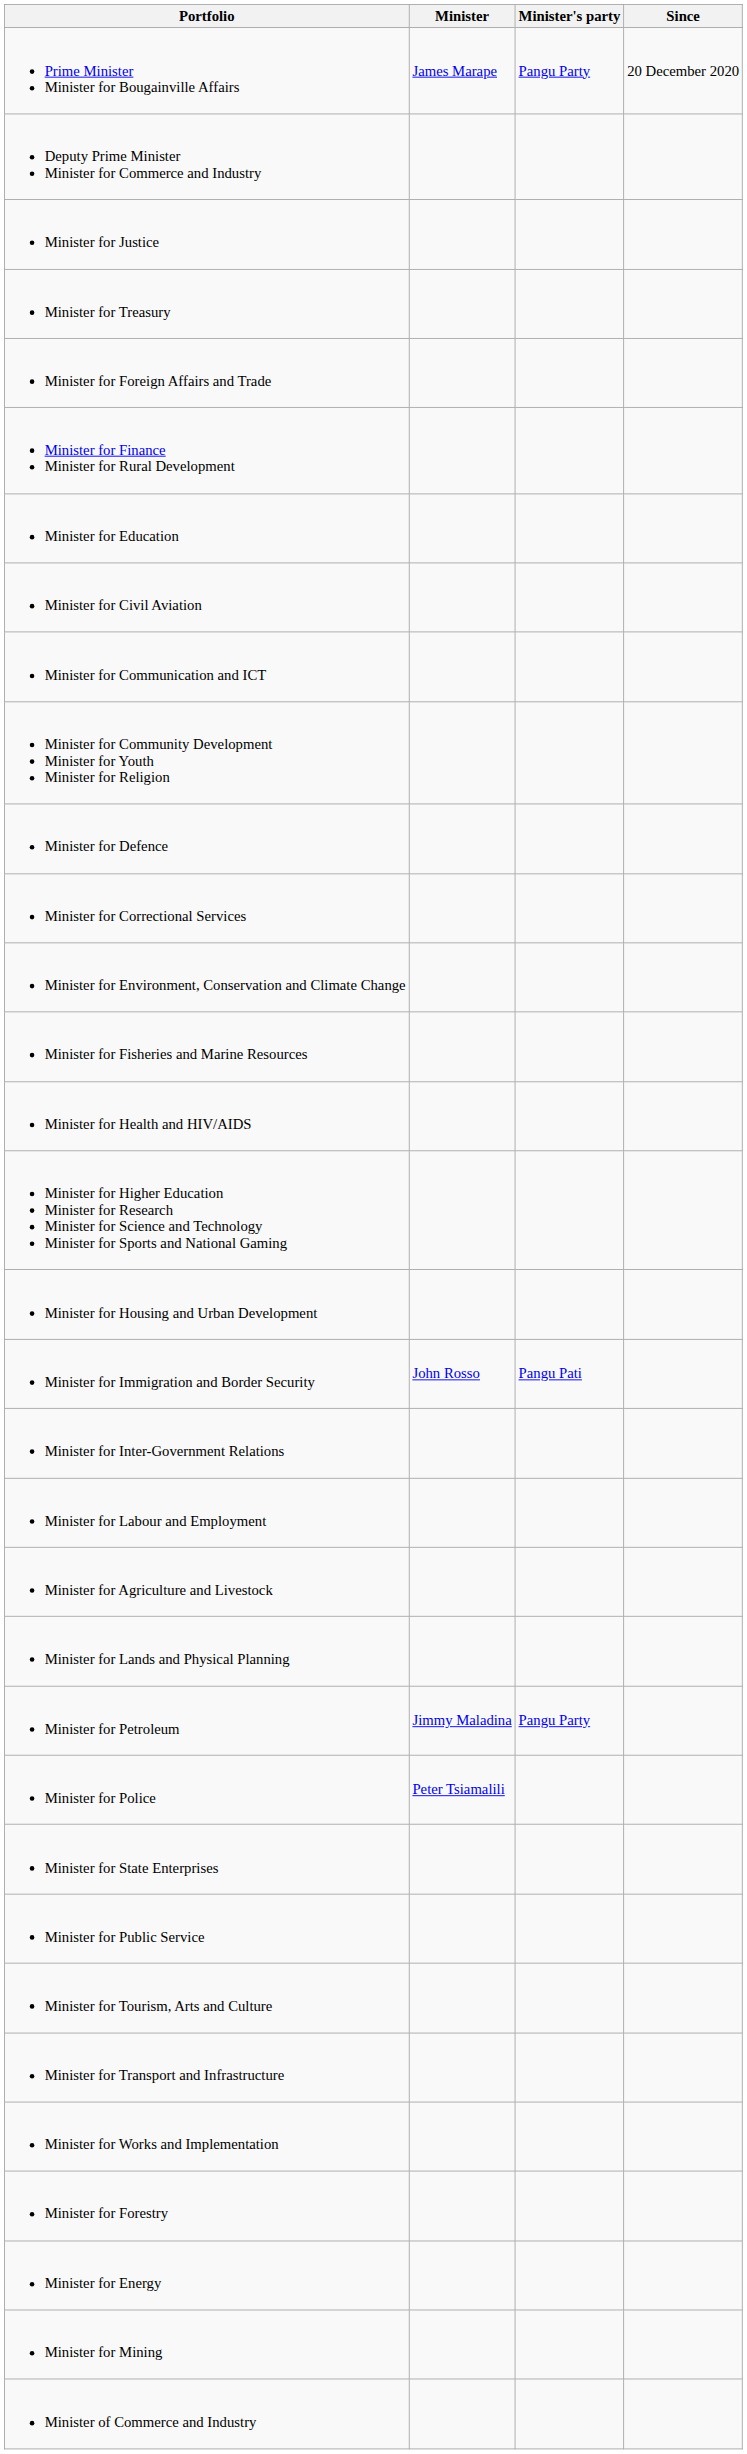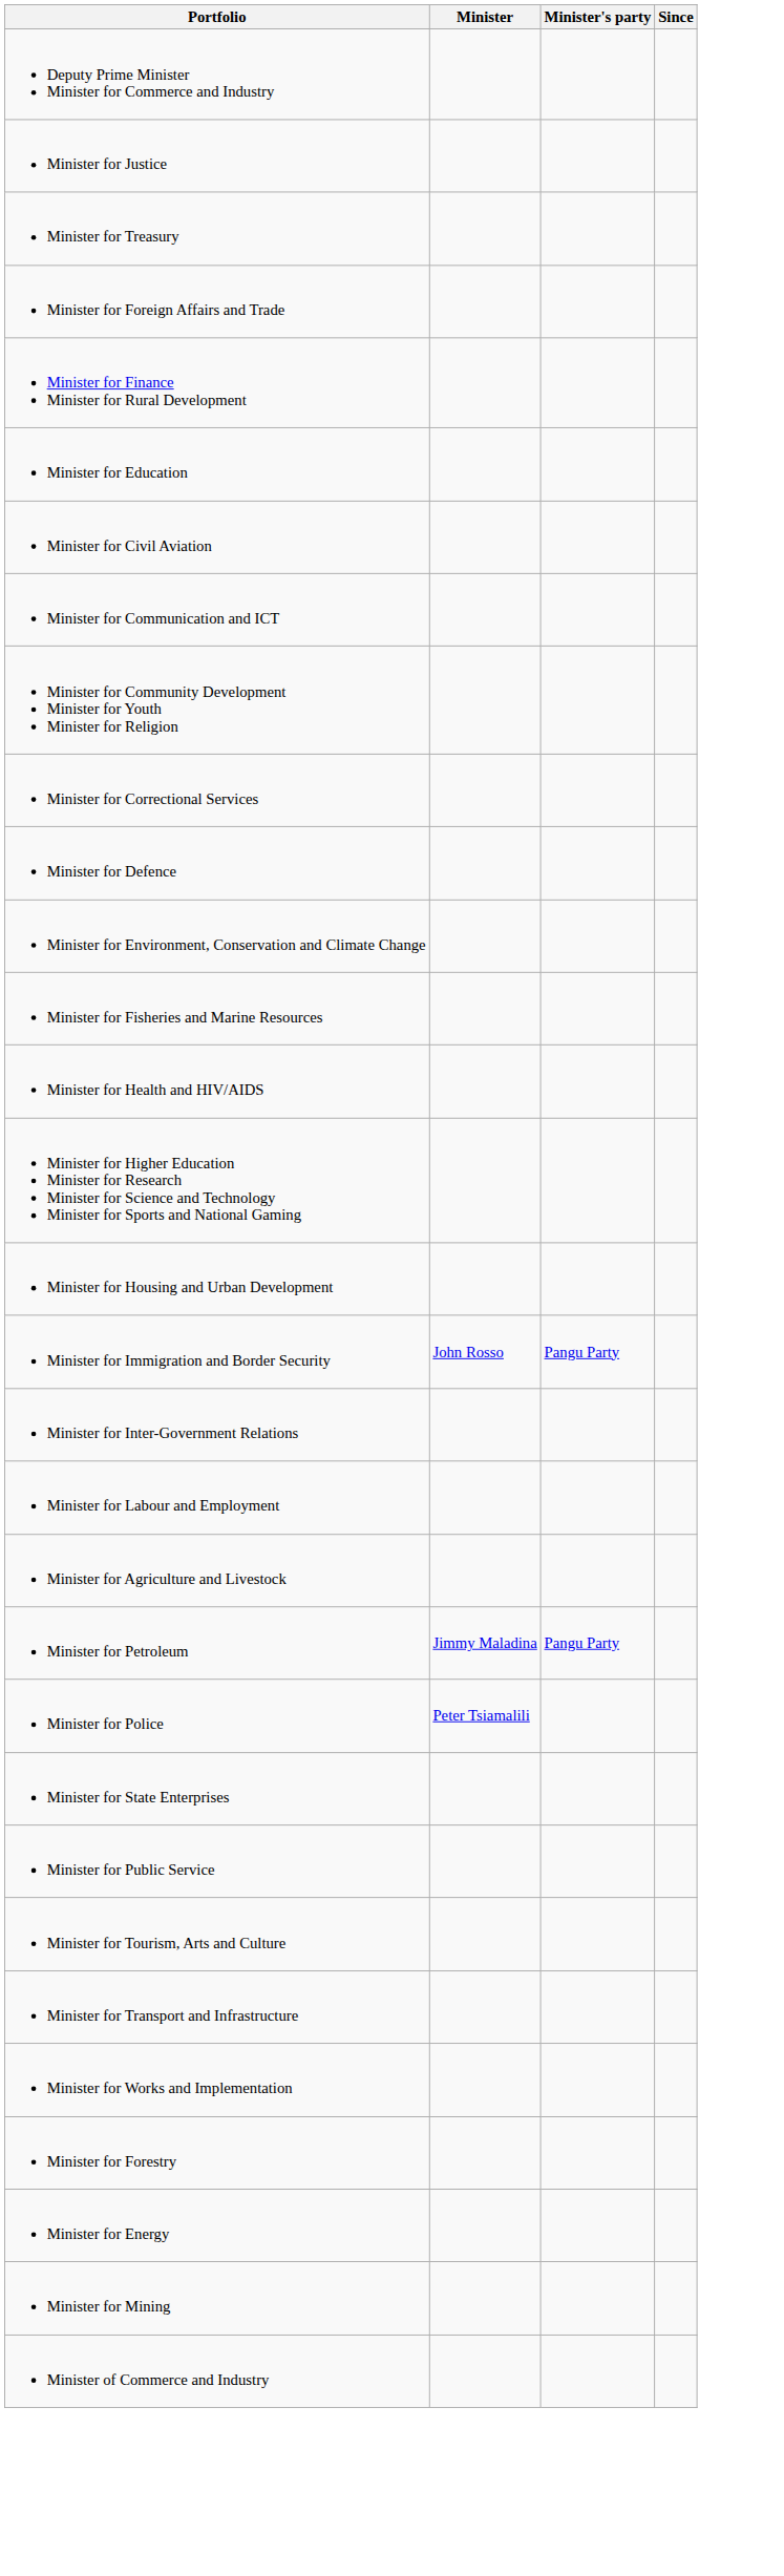- row: Prime Minister Minister for Bougainville Affairs | James Marape | Pangu Party | 20 December 2020
rows swapped: Minister for Correctional Services <-> Minister for Defence
Minister for Immigration and Border Security | Minister's party: Pangu Pati -> Pangu Party
- row: Minister for Lands and Physical Planning
